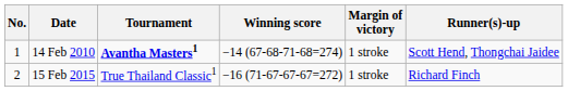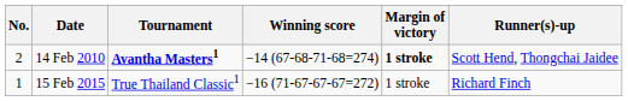14 Feb 2010 | No.: 1 -> 2
14 Feb 2010 | Margin of victory: normal -> bold
15 Feb 2015 | No.: 2 -> 1
